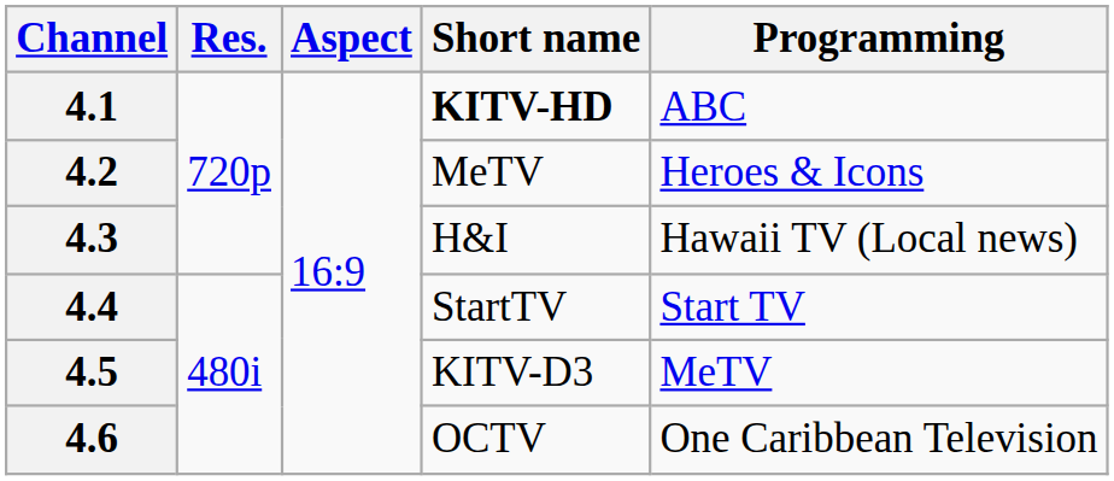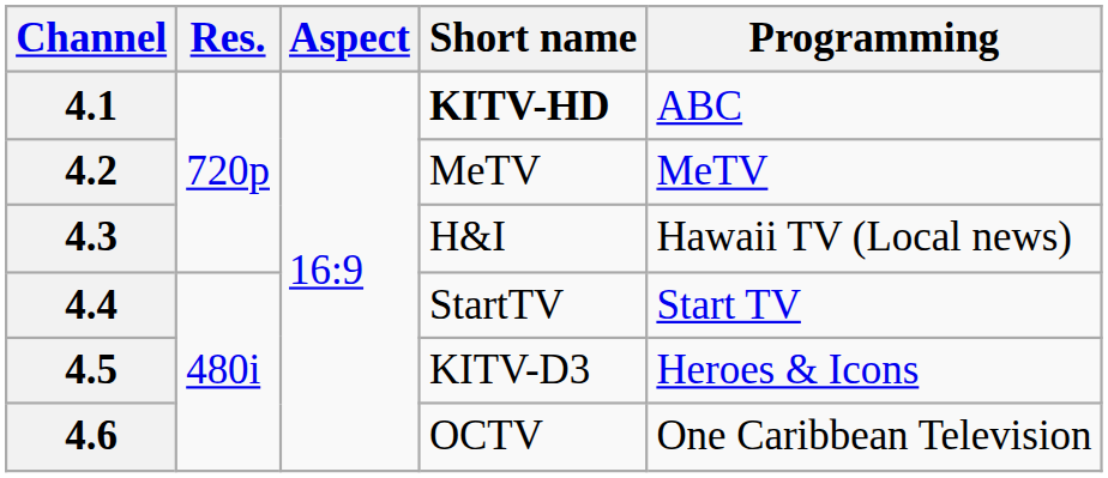4.2 | Programming: Heroes & Icons -> MeTV
4.5 | Programming: MeTV -> Heroes & Icons
